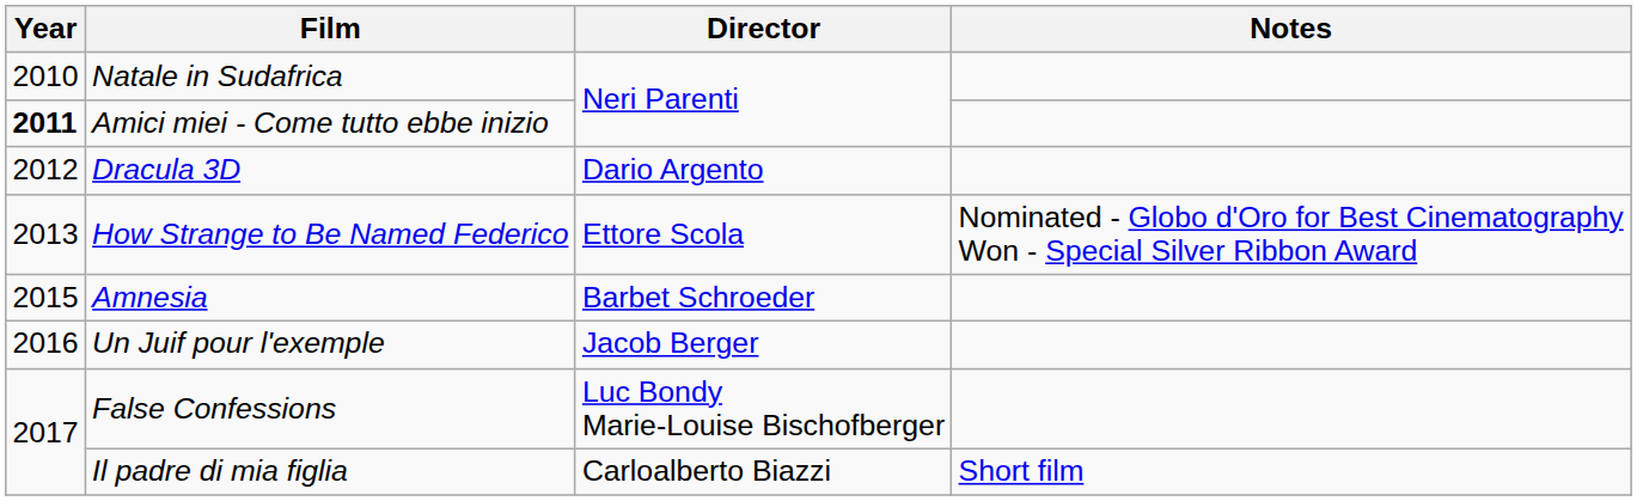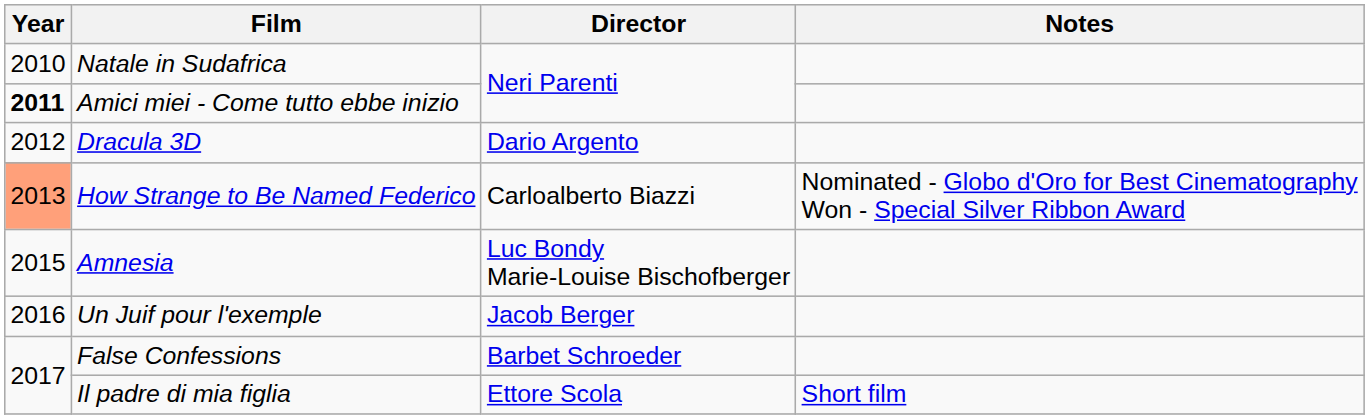How Strange to Be Named Federico | Year: no background -> lightsalmon background
How Strange to Be Named Federico | Director: Ettore Scola -> Carloalberto Biazzi
Amnesia | Director: Barbet Schroeder -> Luc Bondy Marie-Louise Bischofberger
False Confessions | Director: Luc Bondy Marie-Louise Bischofberger -> Barbet Schroeder
Il padre di mia figlia | Director: Carloalberto Biazzi -> Ettore Scola
